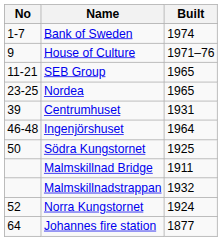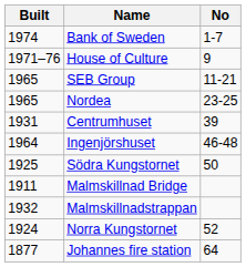columns swapped: No <-> Built
